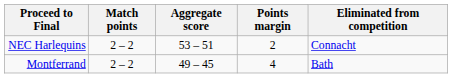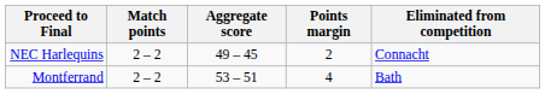NEC Harlequins | Aggregate score: 53 – 51 -> 49 – 45
Montferrand | Aggregate score: 49 – 45 -> 53 – 51
